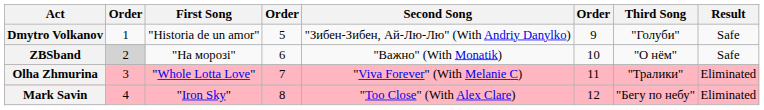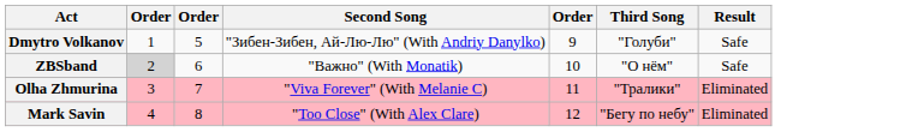- column: First Song | "Historia de un amor" | "На морозі" | "Whole Lotta Love" | "Iron Sky"
